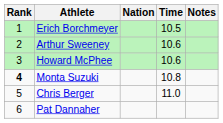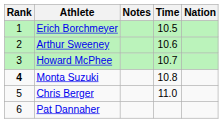columns swapped: Nation <-> Notes
Howard McPhee | Time: 10.6 -> 10.7
